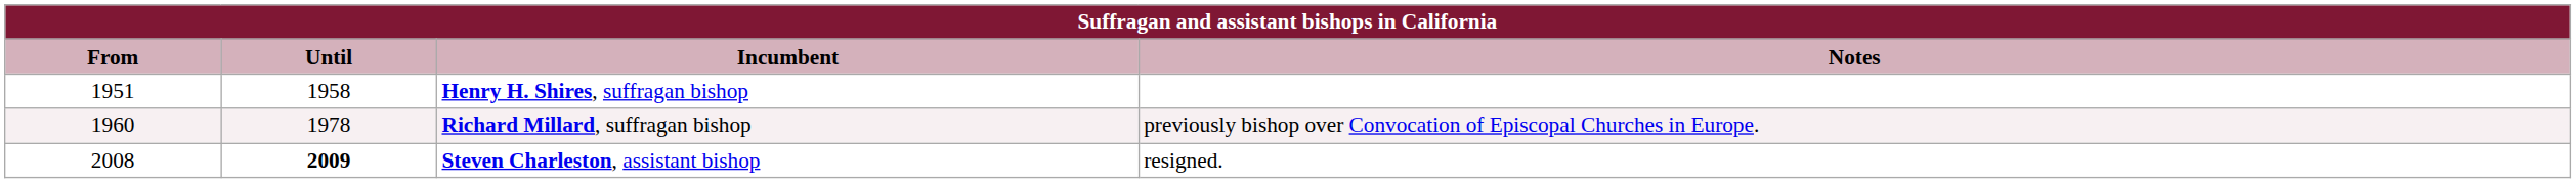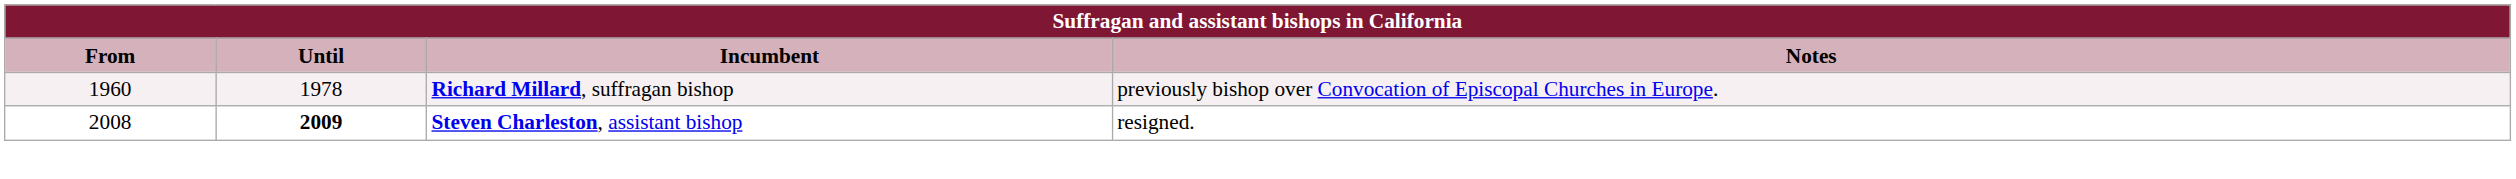- row: 1951 | 1958 | Henry H. Shires, suffragan bishop
